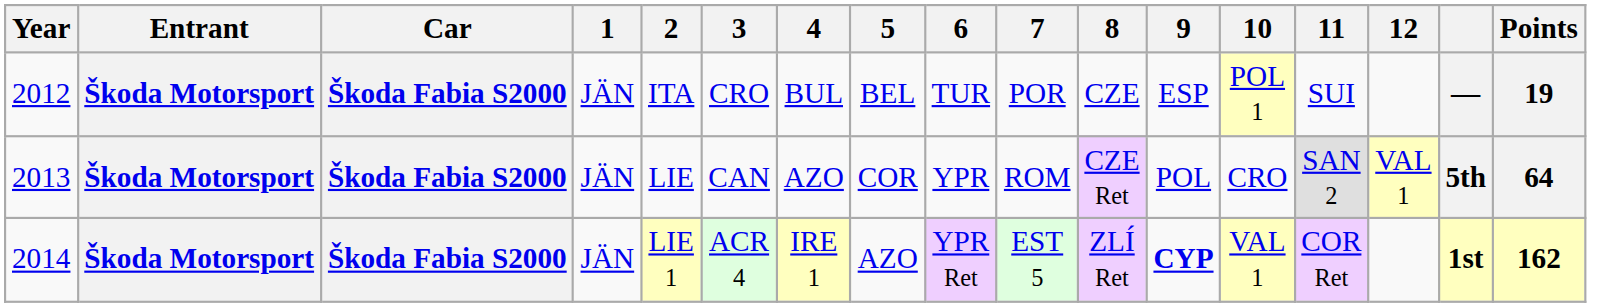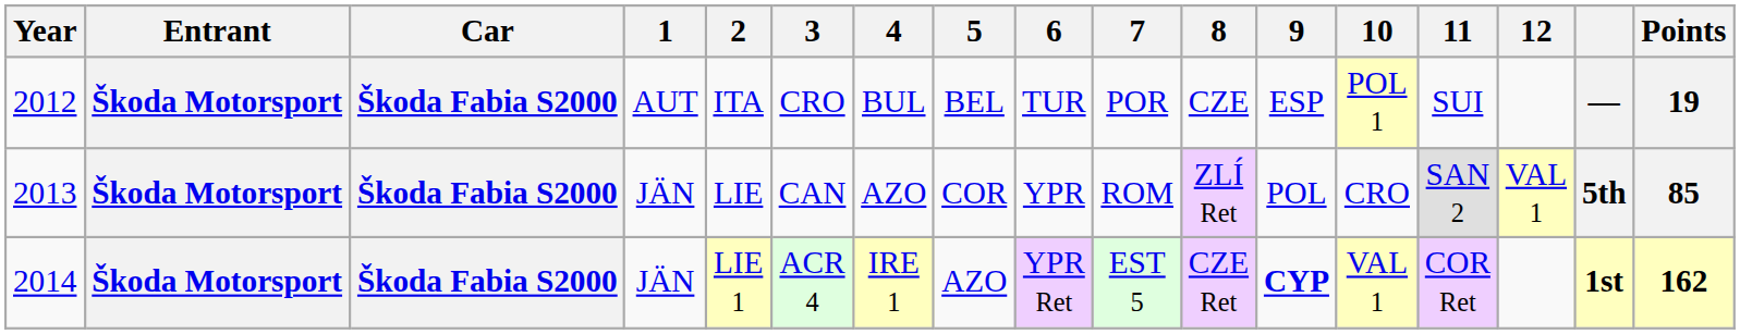2012 | 1: JÄN -> AUT
2013 | 8: CZE Ret -> ZLÍ Ret
2013 | Points: 64 -> 85
2014 | 8: ZLÍ Ret -> CZE Ret
